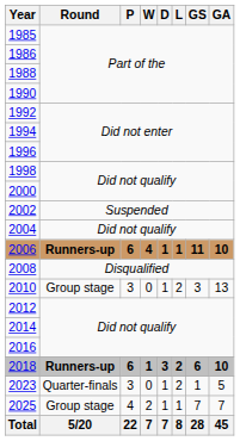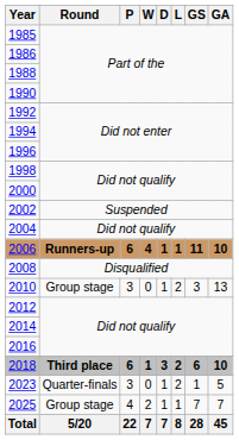2018 | Round: Runners-up -> Third place
